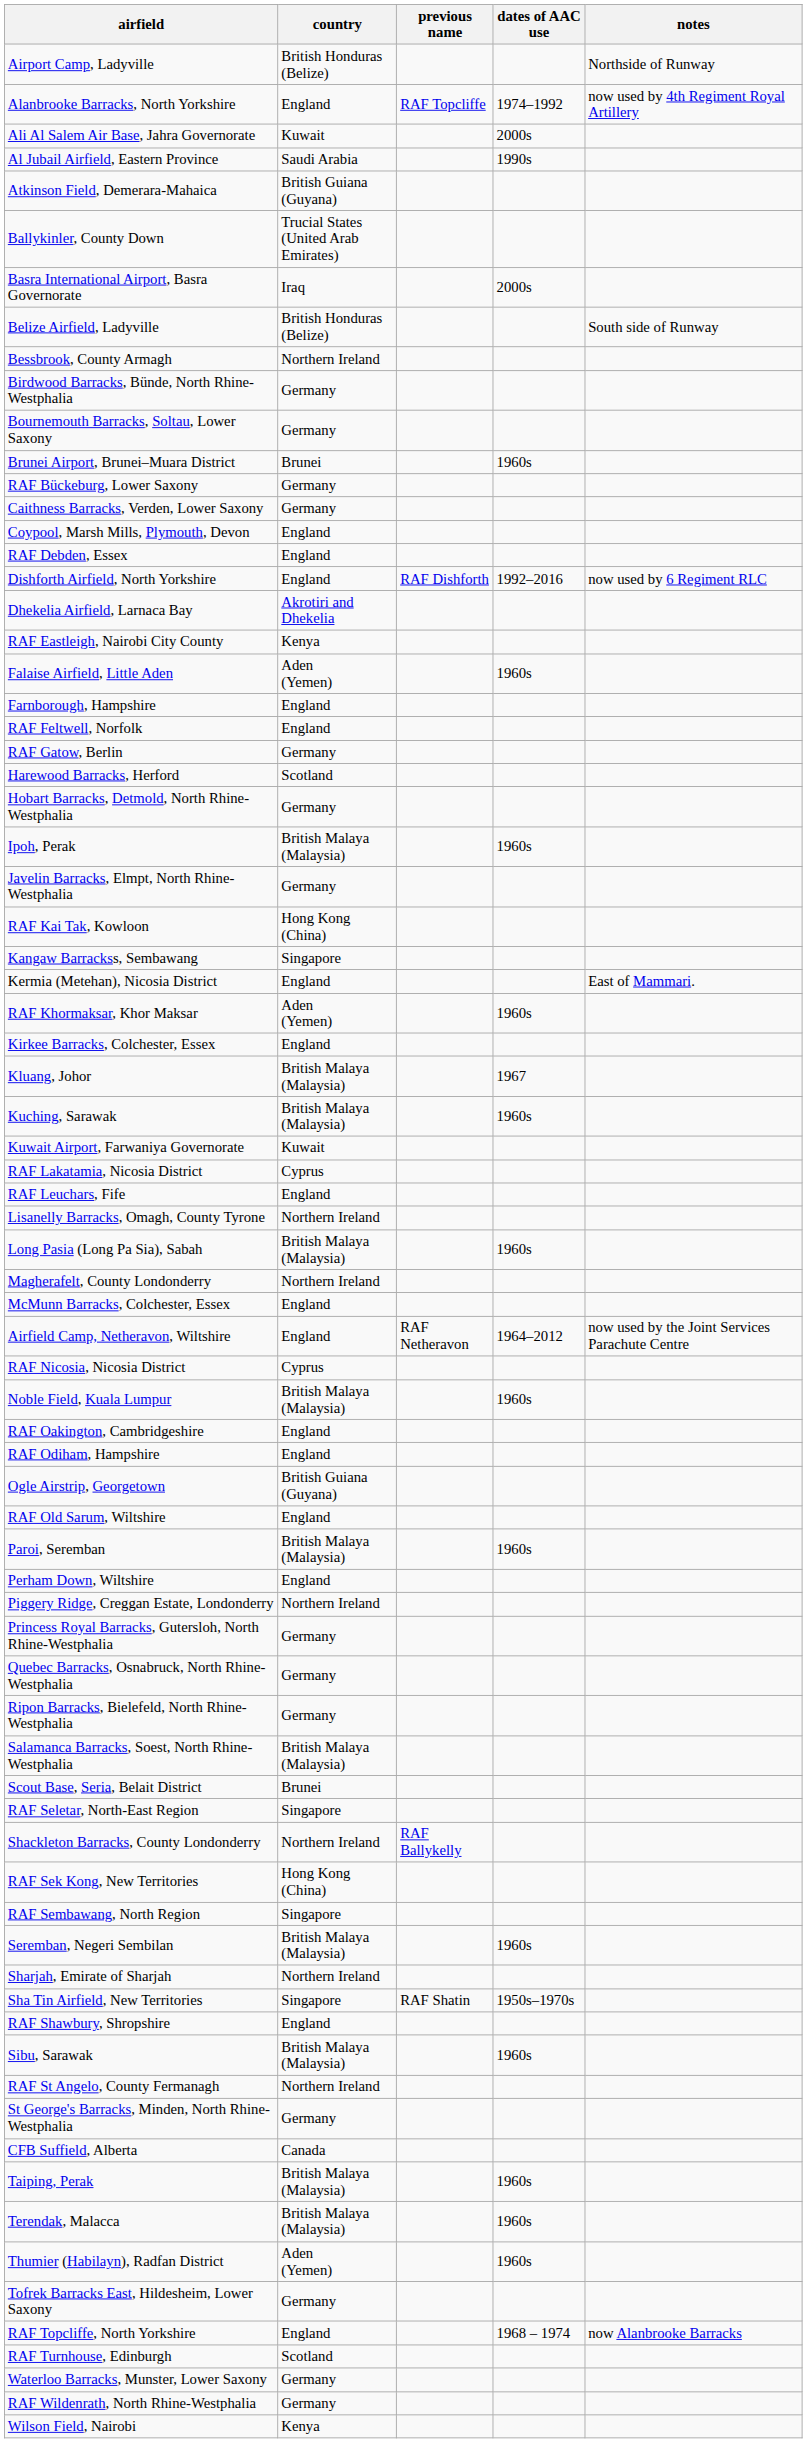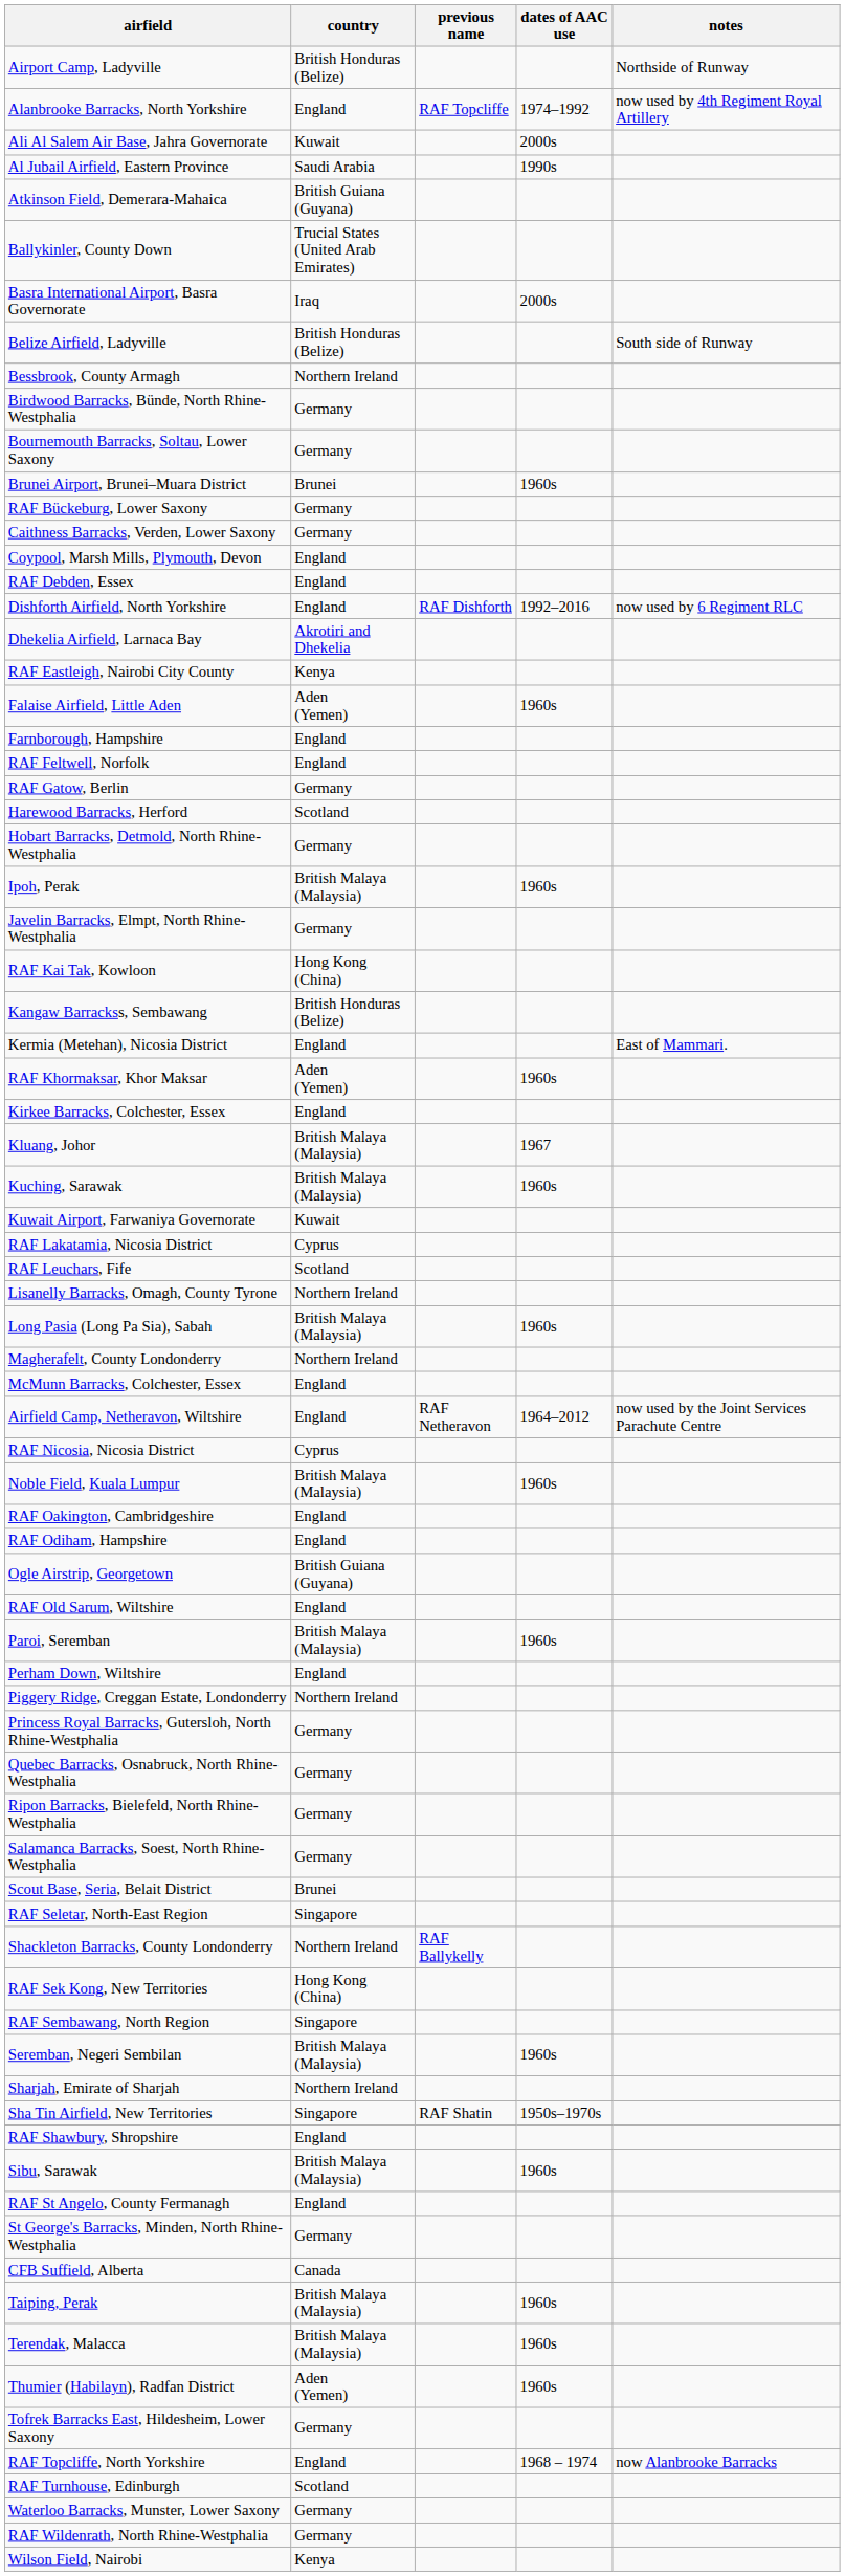Kangaw Barrackss, Sembawang | country: Singapore -> British Honduras (Belize)
RAF Leuchars, Fife | country: England -> Scotland
Salamanca Barracks, Soest, North Rhine-Westphalia | country: British Malaya (Malaysia) -> Germany
RAF St Angelo, County Fermanagh | country: Northern Ireland -> England
